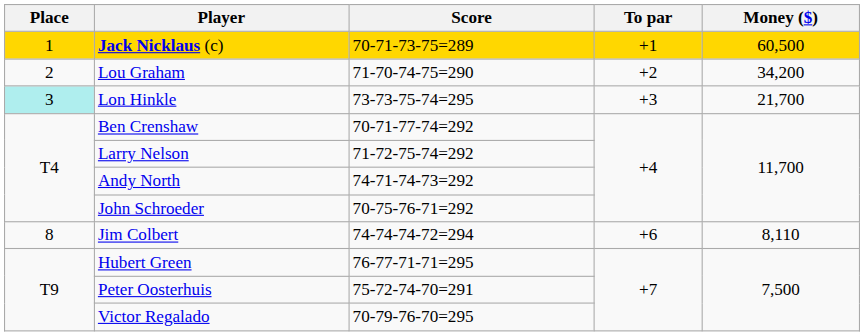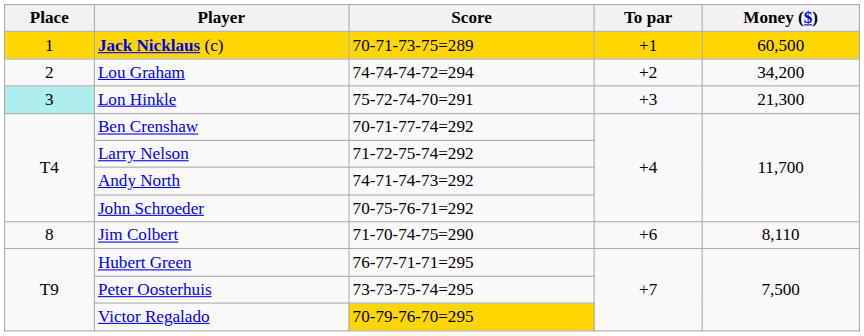Lou Graham | Score: 71-70-74-75=290 -> 74-74-74-72=294
Lon Hinkle | Score: 73-73-75-74=295 -> 75-72-74-70=291
Lon Hinkle | Money ($): 21,700 -> 21,300
Jim Colbert | Score: 74-74-74-72=294 -> 71-70-74-75=290
Peter Oosterhuis | Score: 75-72-74-70=291 -> 73-73-75-74=295
Victor Regalado | Score: no background -> gold background
